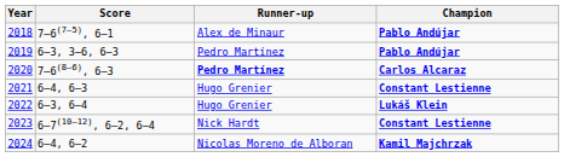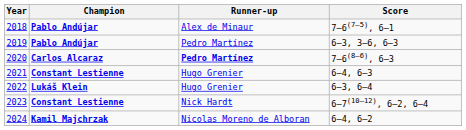columns swapped: Champion <-> Score
